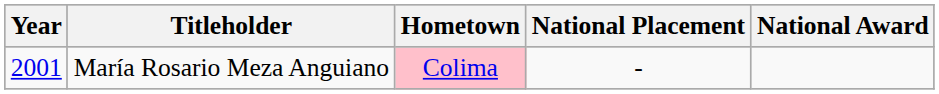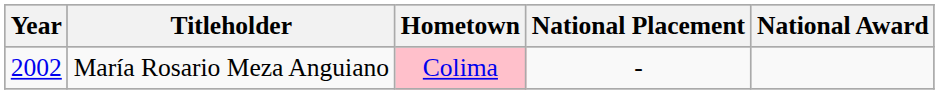María Rosario Meza Anguiano | Year: 2001 -> 2002
